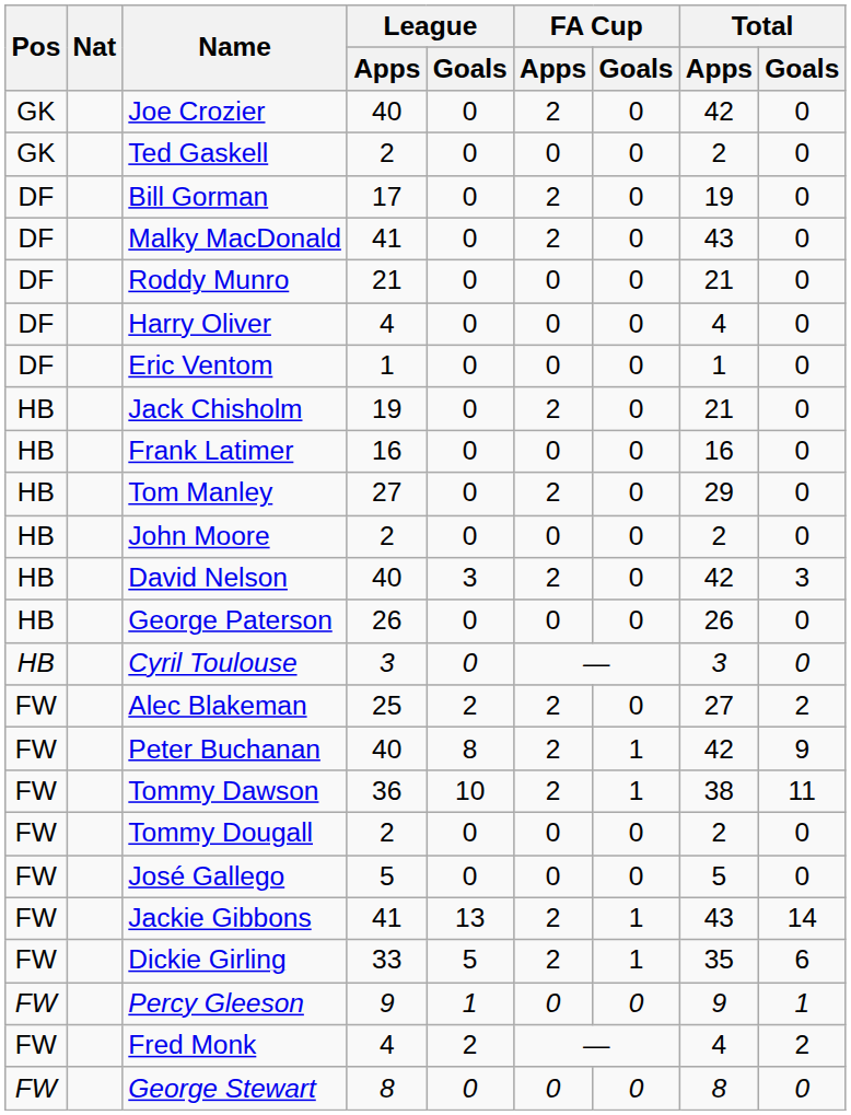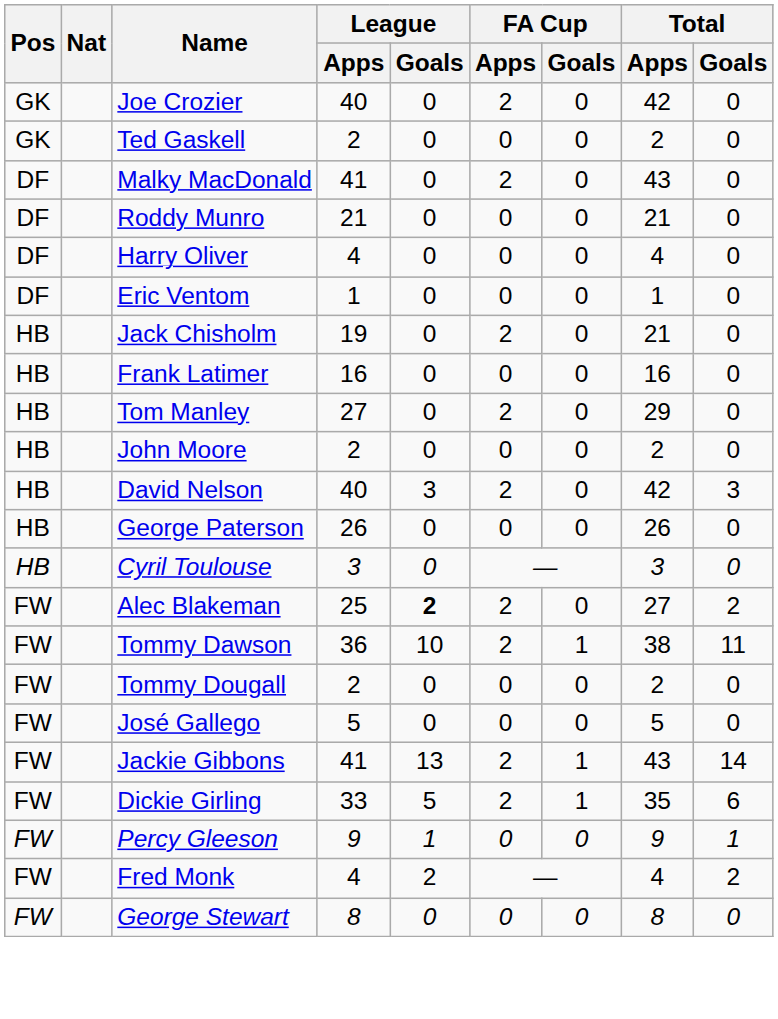- row: DF | Bill Gorman | 17 | 0 | 2 | 0 | 19 | 0
Alec Blakeman | League / Goals: normal -> bold
- row: FW | Peter Buchanan | 40 | 8 | 2 | 1 | 42 | 9
